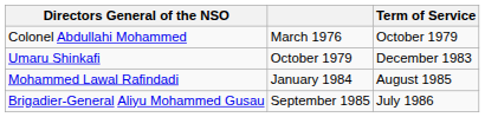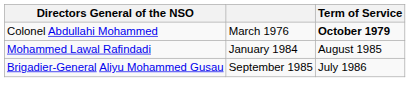Colonel Abdullahi Mohammed | Term of Service: normal -> bold
- row: Umaru Shinkafi | October 1979 | December 1983
